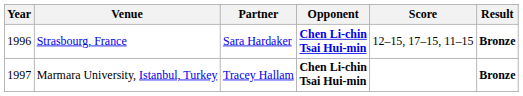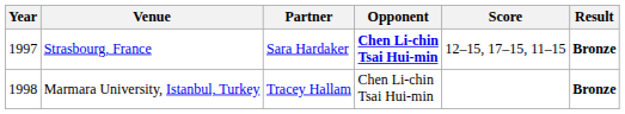Strasbourg, France | Year: 1996 -> 1997
Marmara University, Istanbul, Turkey | Year: 1997 -> 1998
Marmara University, Istanbul, Turkey | Opponent: bold -> normal
